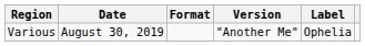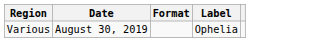- column: Version | "Another Me"
